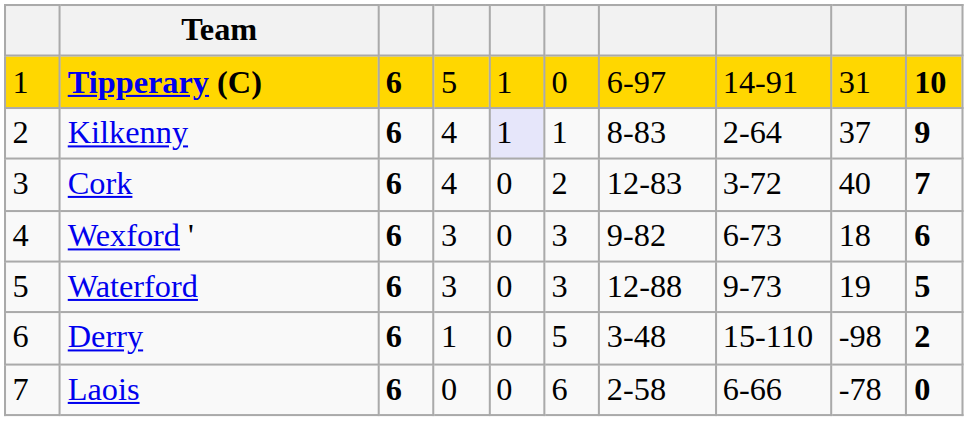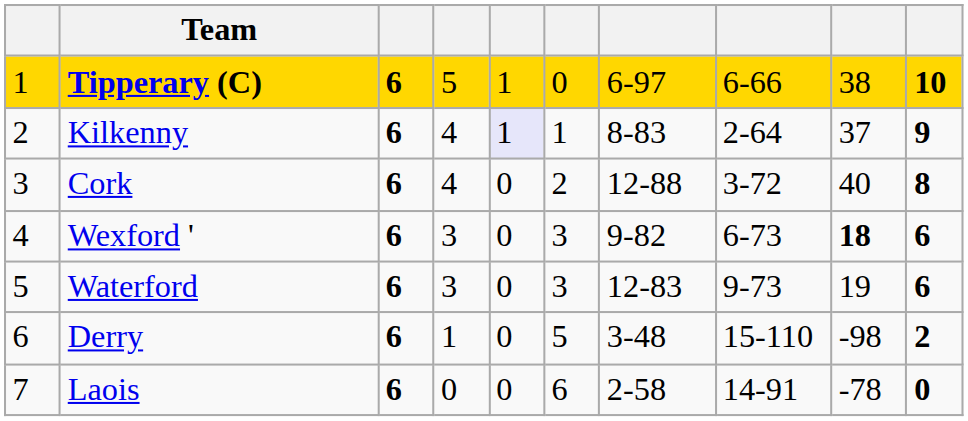Tipperary (C) | column 8: 14-91 -> 6-66
Tipperary (C) | column 9: 31 -> 38
Cork | column 7: 12-83 -> 12-88
Cork | column 10: 7 -> 8
Wexford ' | column 9: normal -> bold
Waterford | column 7: 12-88 -> 12-83
Waterford | column 10: 5 -> 6
Laois | column 8: 6-66 -> 14-91
